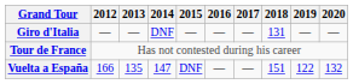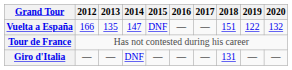rows swapped: Giro d'Italia <-> Vuelta a España
